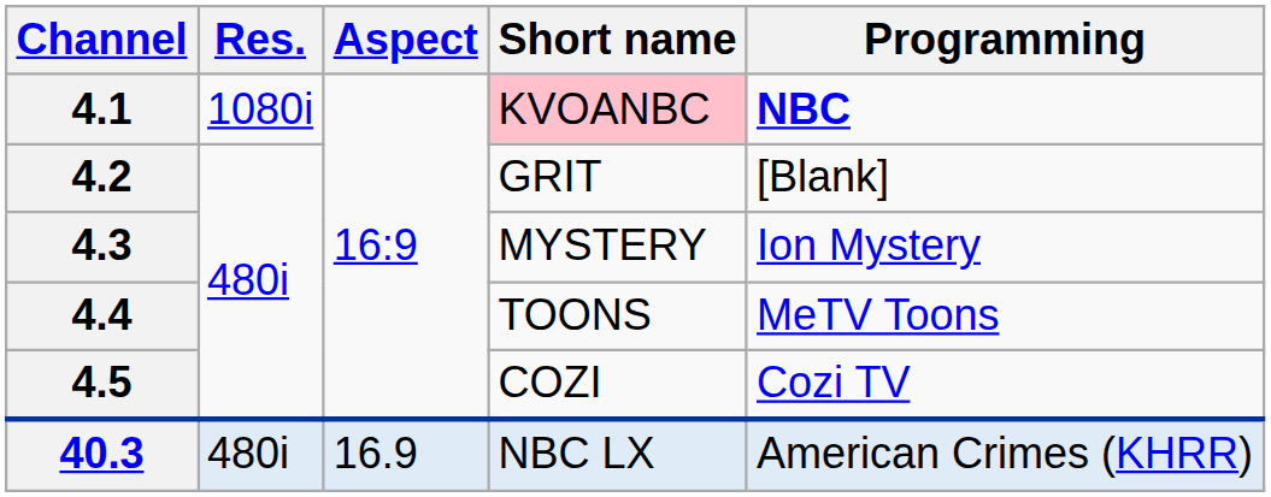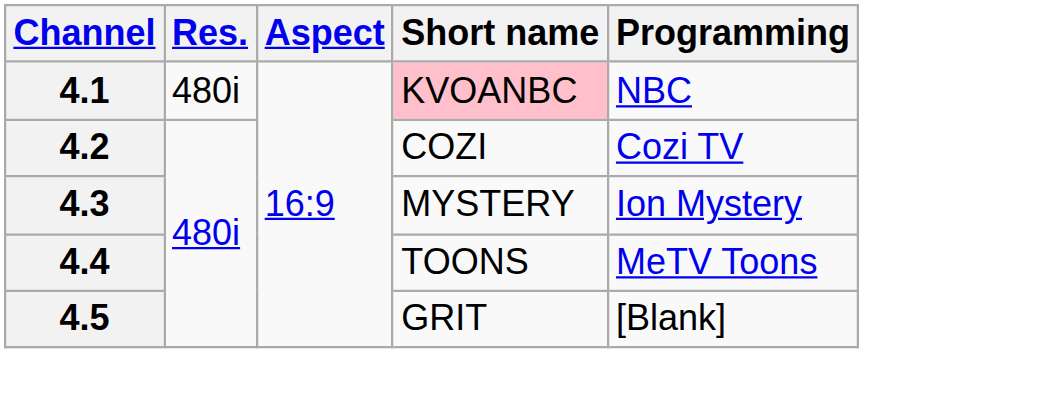4.1 | Res.: 1080i -> 480i
4.1 | Programming: bold -> normal
4.2 | Short name: GRIT -> COZI
4.2 | Programming: [Blank] -> Cozi TV
4.5 | Short name: COZI -> GRIT
4.5 | Programming: Cozi TV -> [Blank]
- row: 40.3 | 480i | 16.9 | NBC LX | American Crimes (KHRR)
